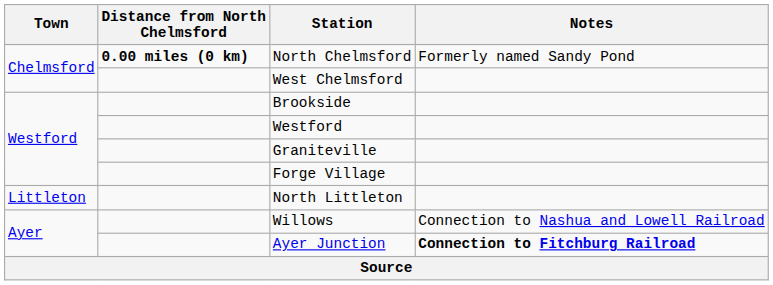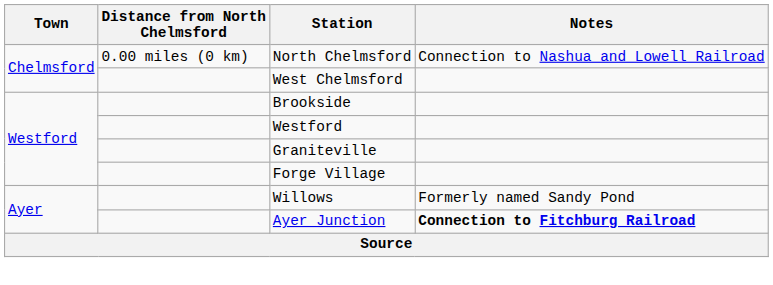North Chelmsford | Distance from North Chelmsford: bold -> normal
North Chelmsford | Notes: Formerly named Sandy Pond -> Connection to Nashua and Lowell Railroad
- row: Littleton | North Littleton
Willows | Notes: Connection to Nashua and Lowell Railroad -> Formerly named Sandy Pond
